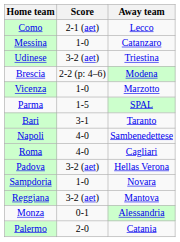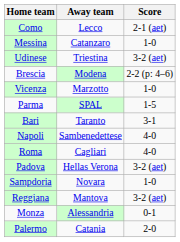columns swapped: Score <-> Away team
